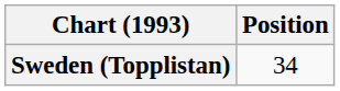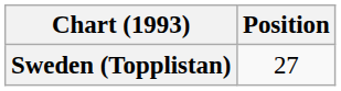Sweden (Topplistan) | Position: 34 -> 27
